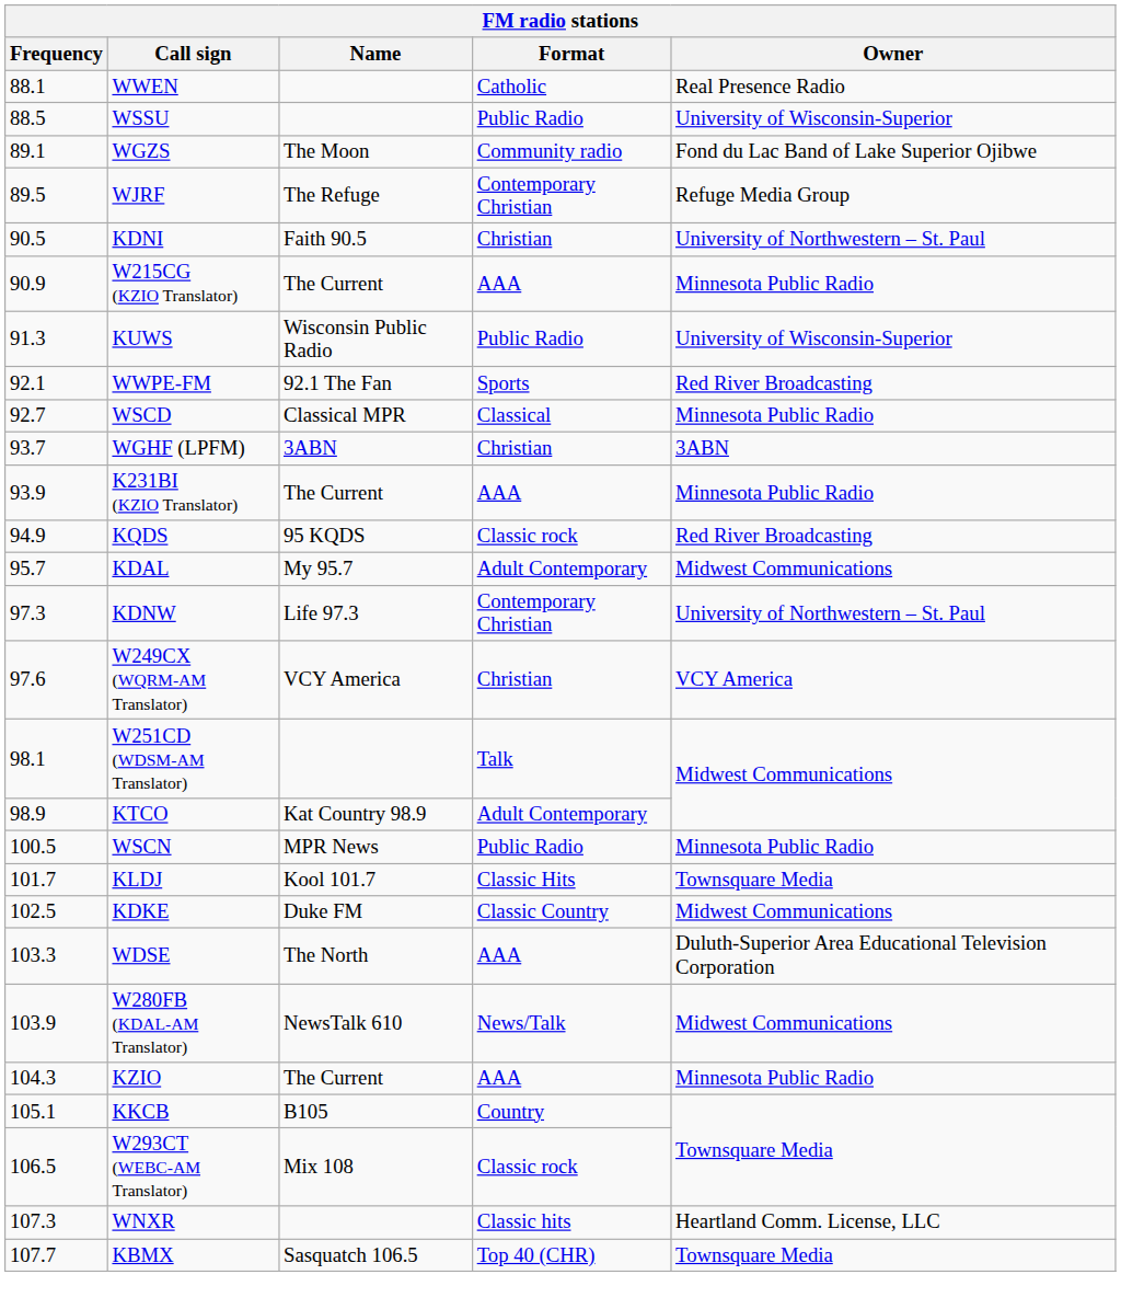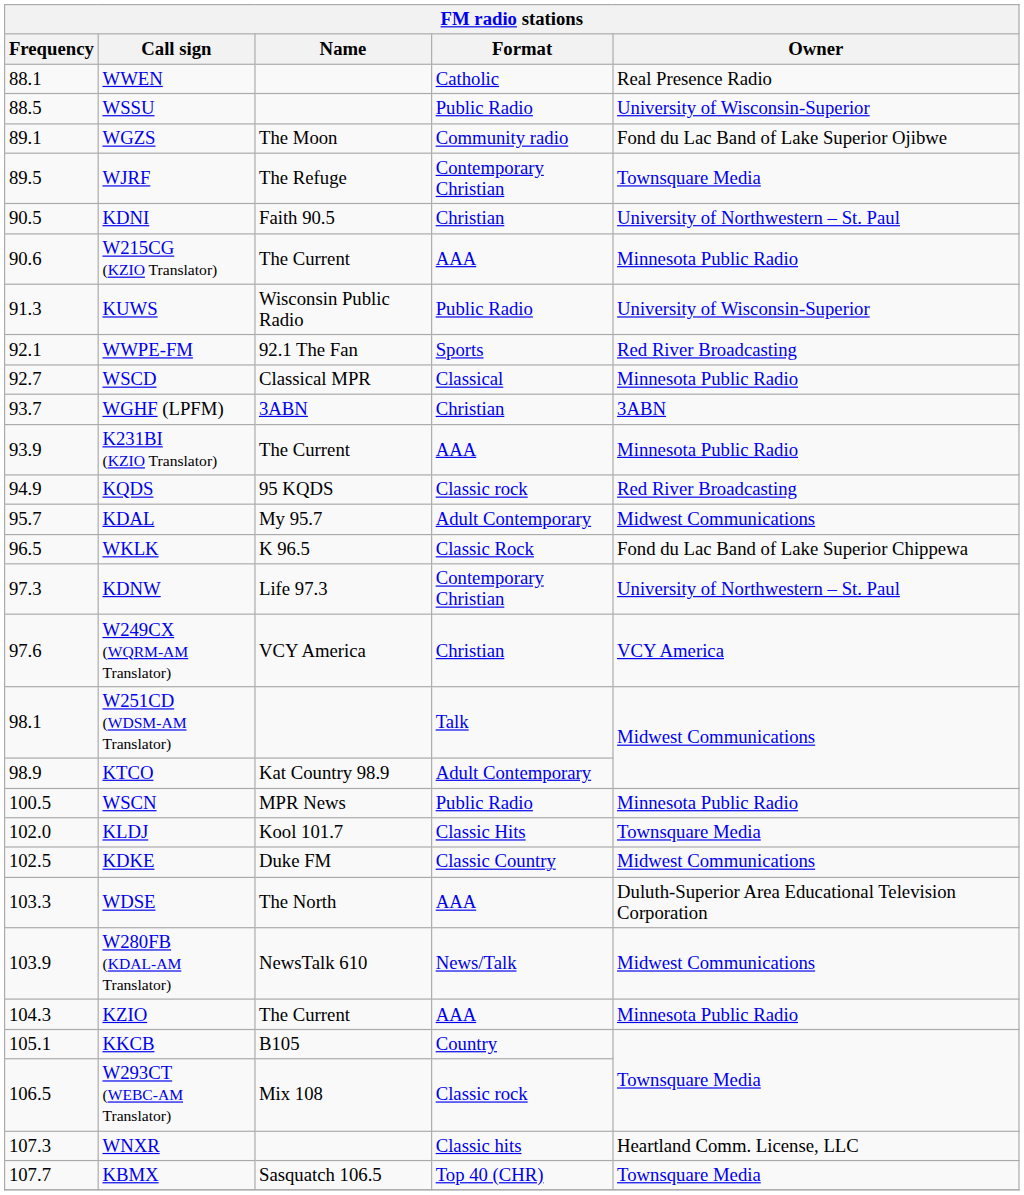WJRF | Owner: Refuge Media Group -> Townsquare Media
W215CG (KZIO Translator) | Frequency: 90.9 -> 90.6
+ row: 96.5 | WKLK | K 96.5 | Classic Rock | Fond du Lac Band of Lake Superior Chippewa
KLDJ | Frequency: 101.7 -> 102.0
